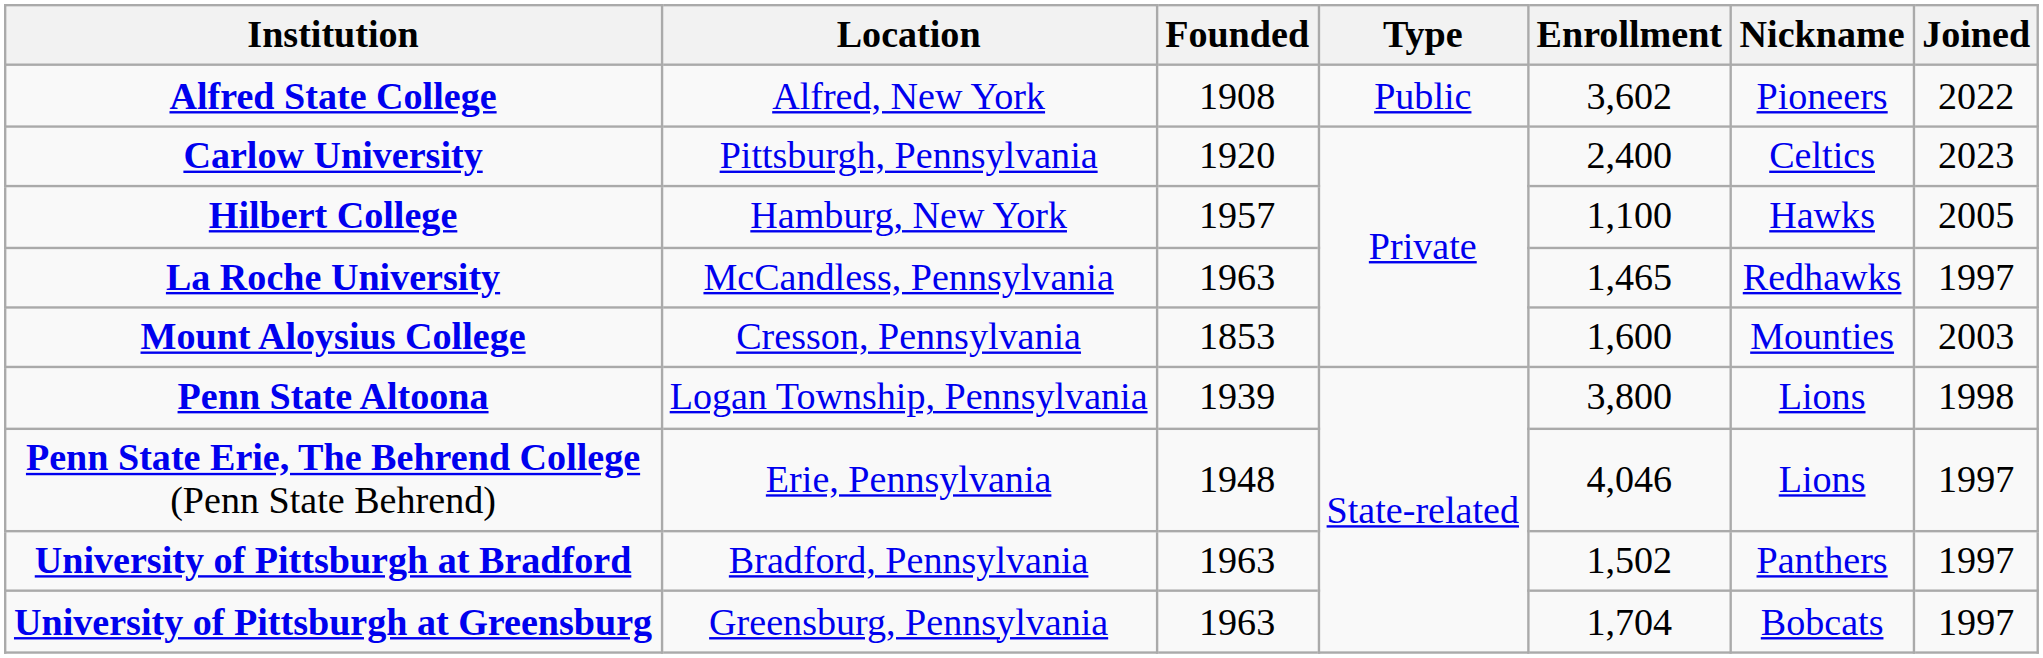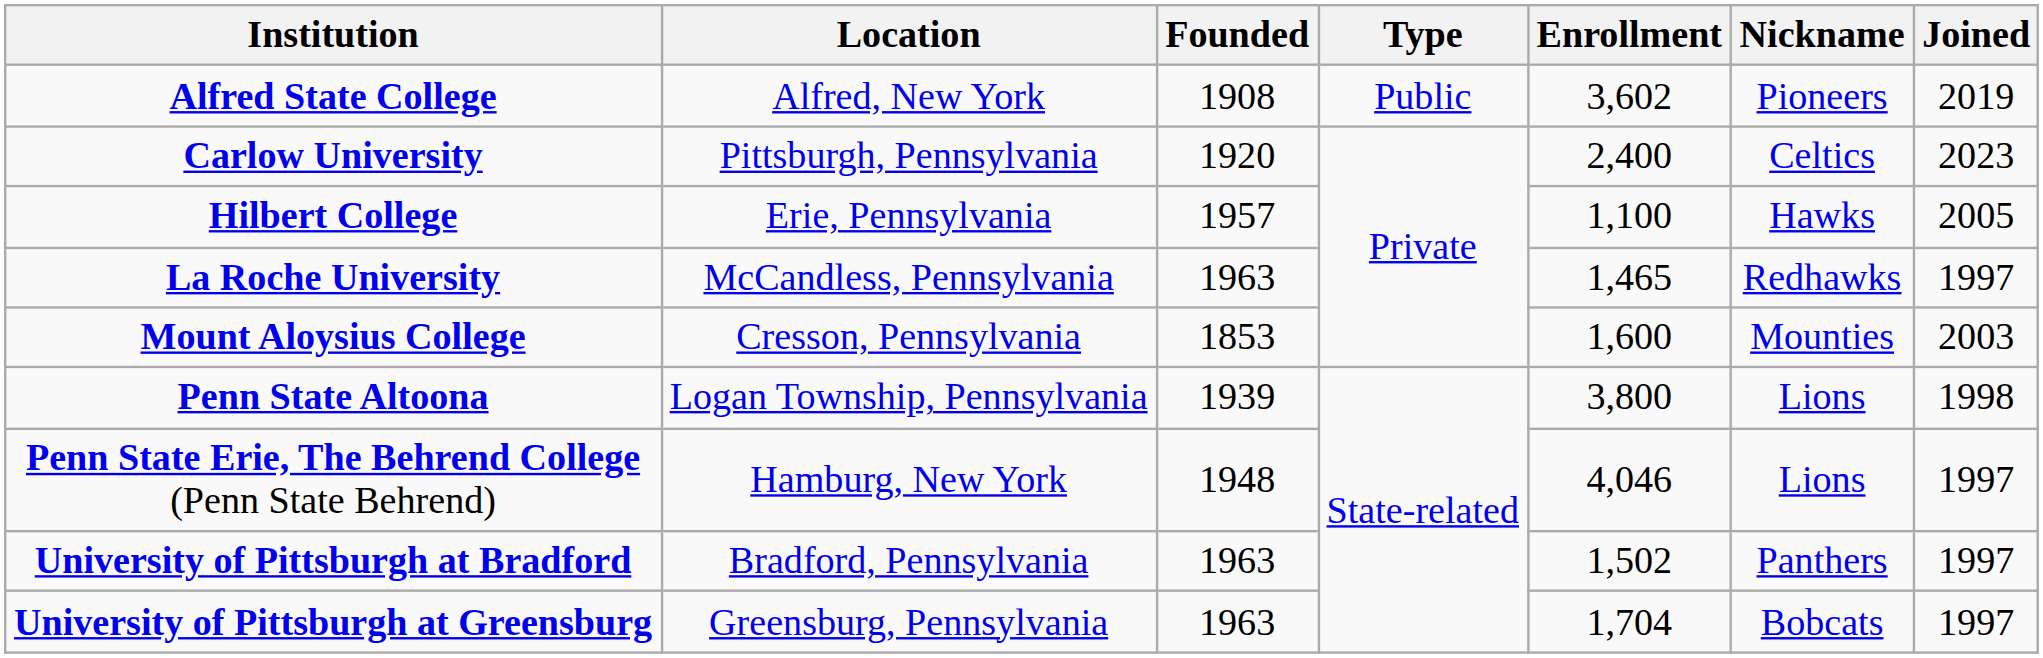Alfred State College | Joined: 2022 -> 2019
Hilbert College | Location: Hamburg, New York -> Erie, Pennsylvania
Penn State Erie, The Behrend College (Penn State Behrend) | Location: Erie, Pennsylvania -> Hamburg, New York
